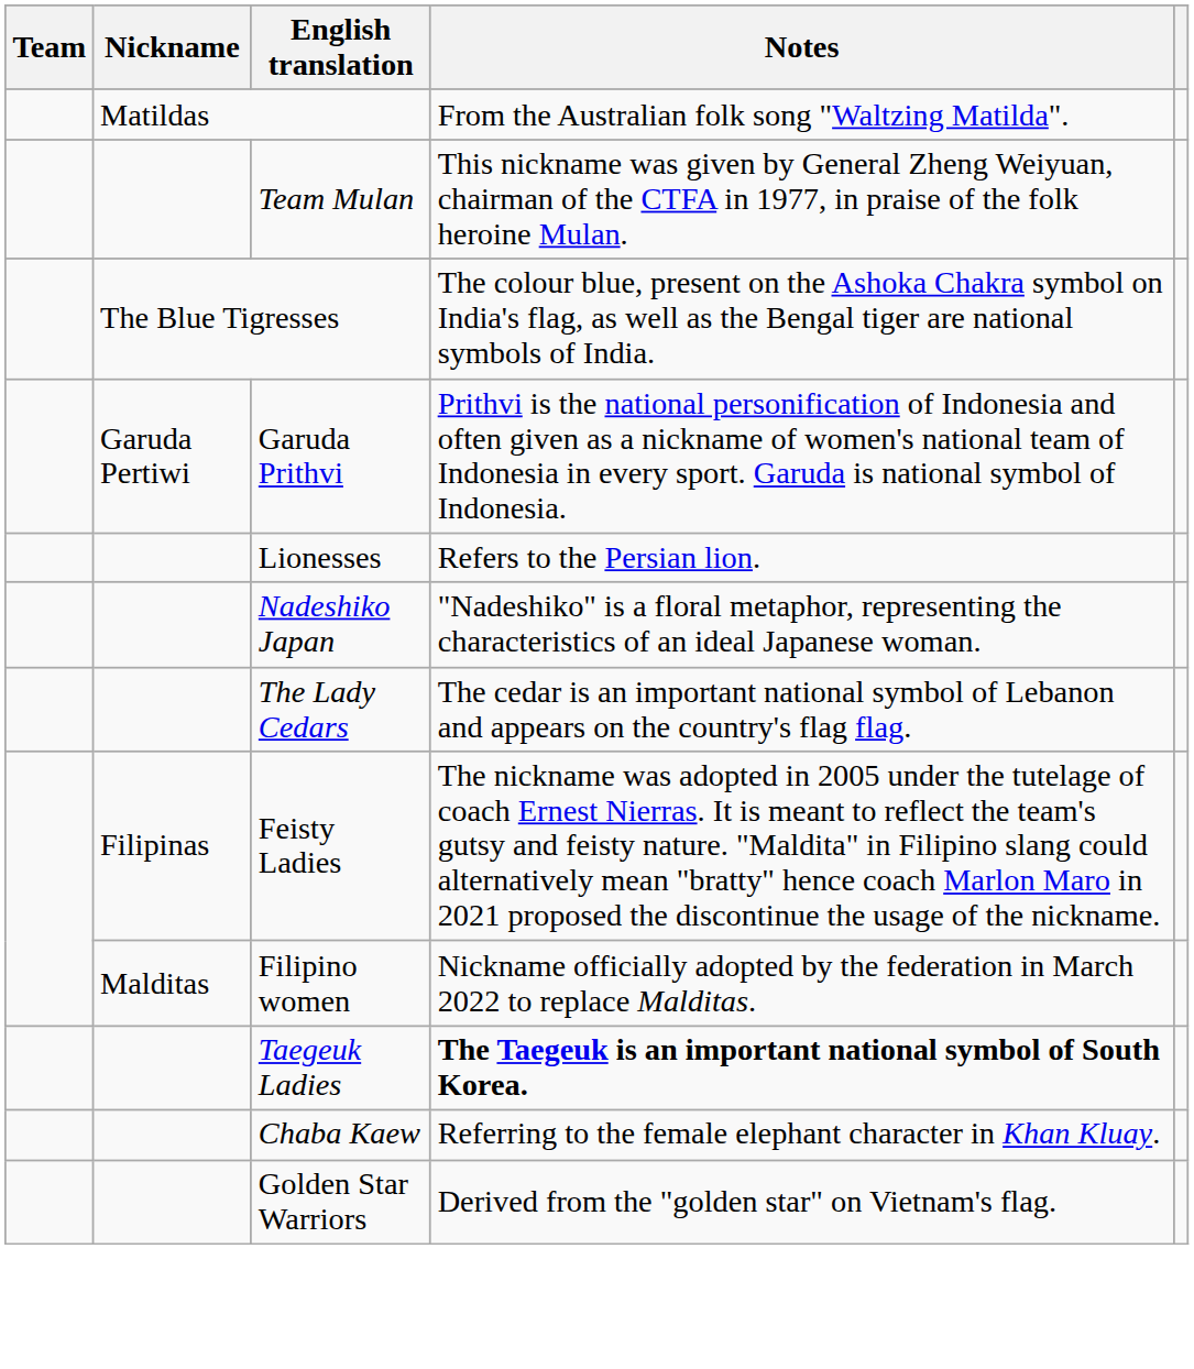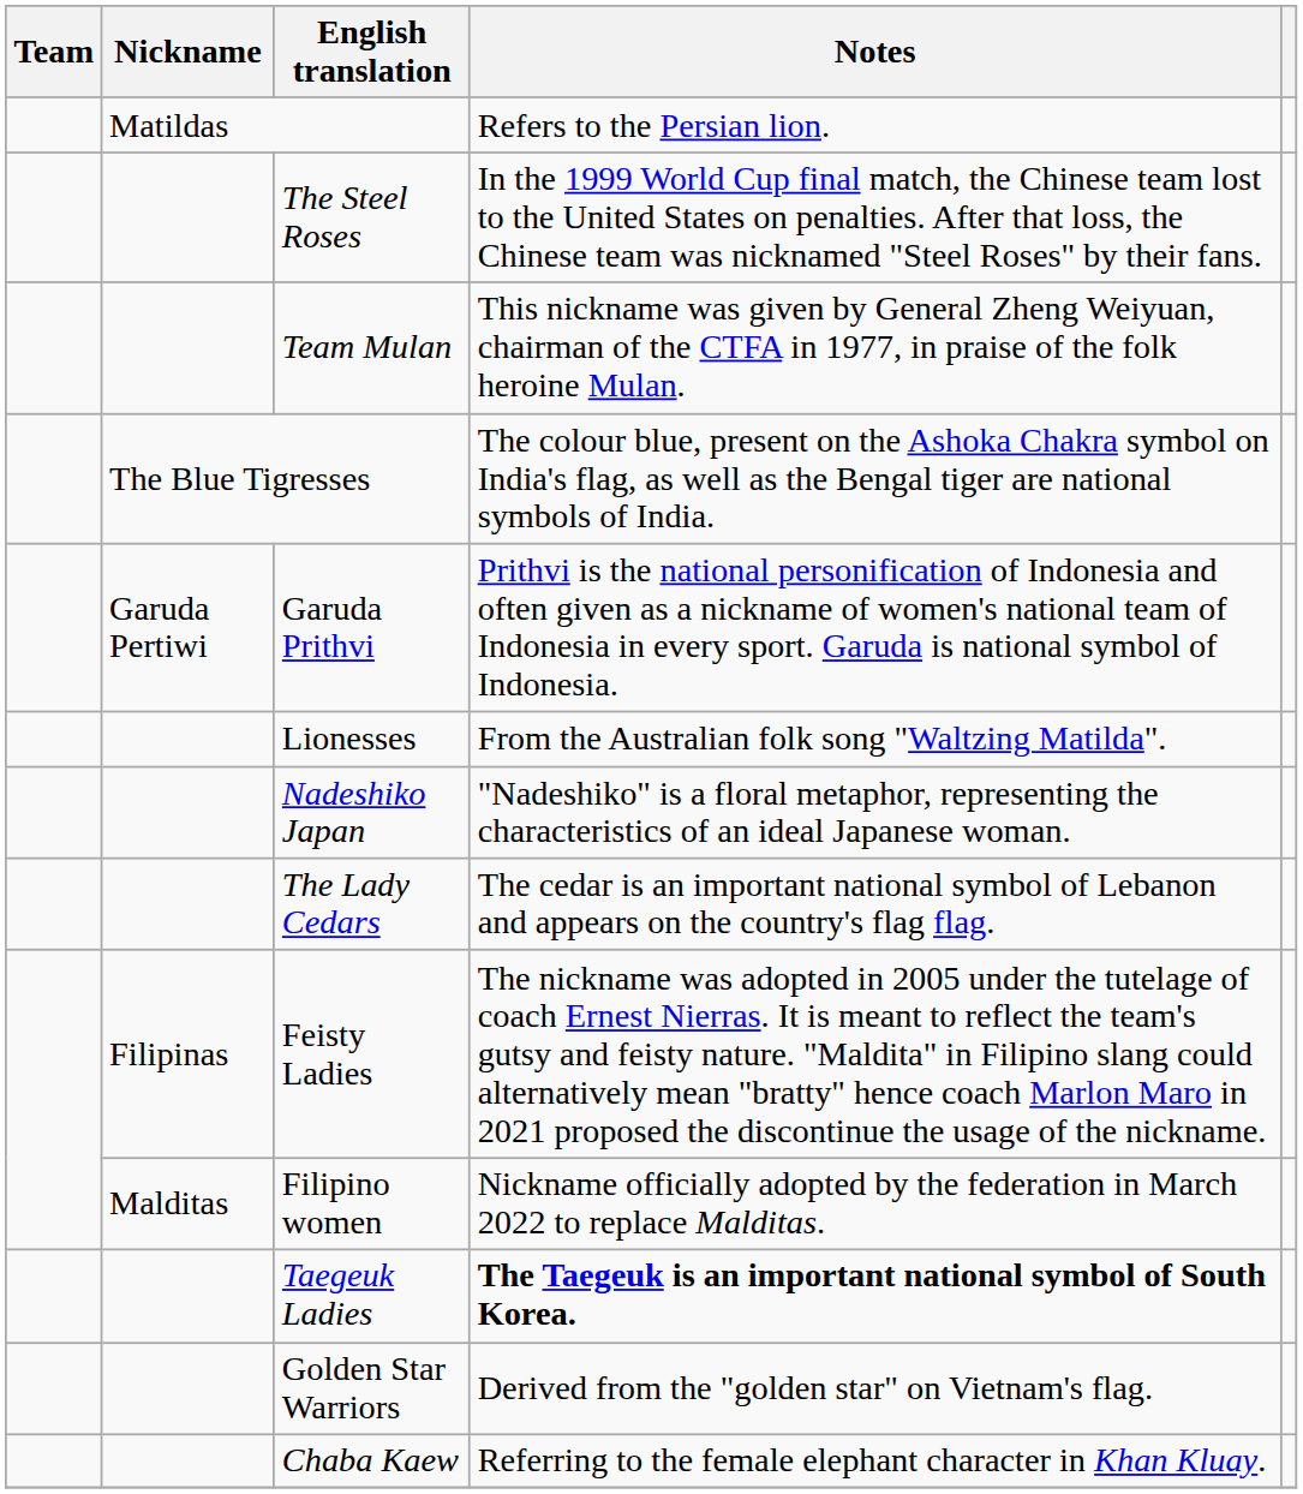Matildas | Notes: From the Australian folk song "Waltzing Matilda". -> Refers to the Persian lion.
+ row: The Steel Roses | In the 1999 World Cup final match, the Chinese team lost to the United States on penalties. After that loss, the Chinese team was nicknamed "Steel Roses" by their fans.
Lionesses | Notes: Refers to the Persian lion. -> From the Australian folk song "Waltzing Matilda".
rows swapped: Chaba Kaew <-> Golden Star Warriors
